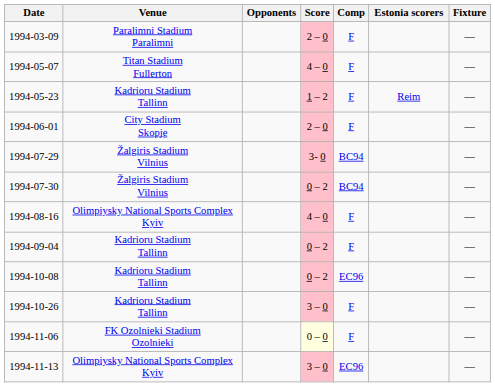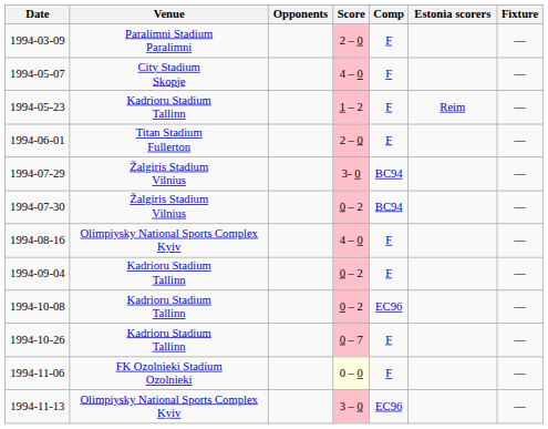1994-05-07 | Venue: Titan Stadium Fullerton -> City Stadium Skopje
1994-06-01 | Venue: City Stadium Skopje -> Titan Stadium Fullerton
1994-10-26 | Score: 3 – 0 -> 0 – 7
